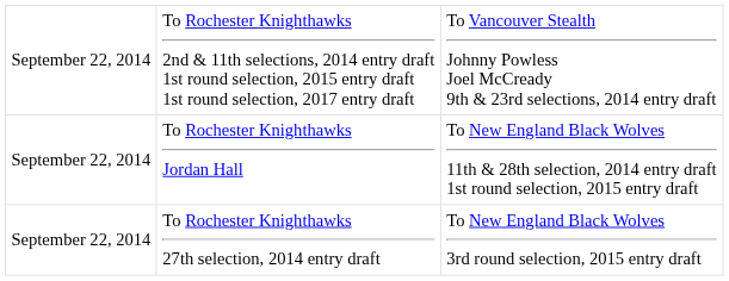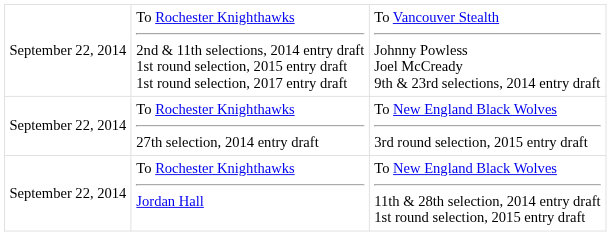rows swapped: To Rochester Knighthawks 27th selection, 2014 entry draft <-> To Rochester Knighthawks Jordan Hall
